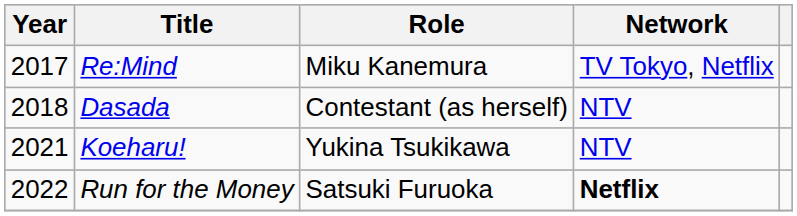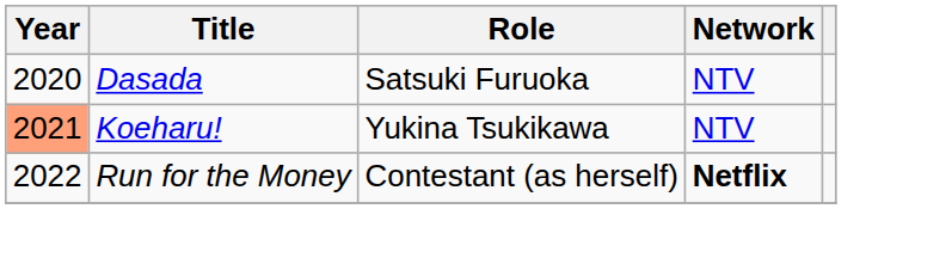- row: 2017 | Re:Mind | Miku Kanemura | TV Tokyo, Netflix
Dasada | Year: 2018 -> 2020
Dasada | Role: Contestant (as herself) -> Satsuki Furuoka
Koeharu! | Year: no background -> lightsalmon background
Run for the Money | Role: Satsuki Furuoka -> Contestant (as herself)
